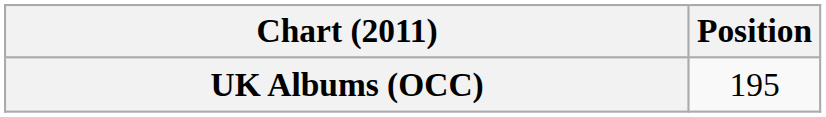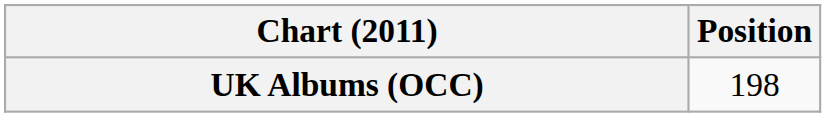UK Albums (OCC) | Position: 195 -> 198
